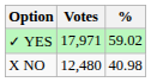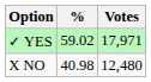columns swapped: Votes <-> %
